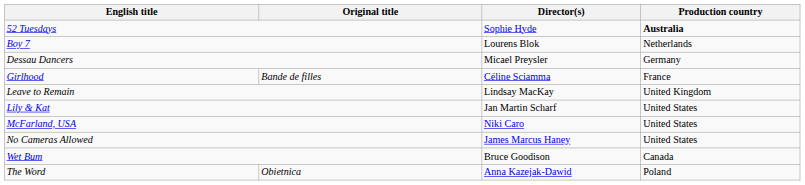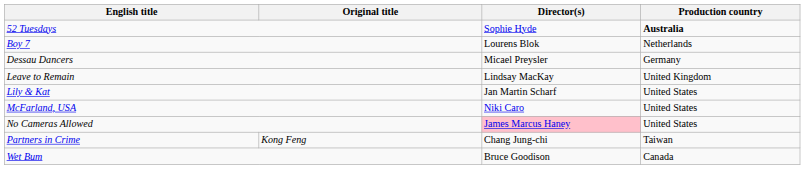- row: Girlhood | Bande de filles | Céline Sciamma | France
No Cameras Allowed | Director(s): no background -> pink background
+ row: Partners in Crime | Kong Feng | Chang Jung-chi | Taiwan
- row: The Word | Obietnica | Anna Kazejak-Dawid | Poland
